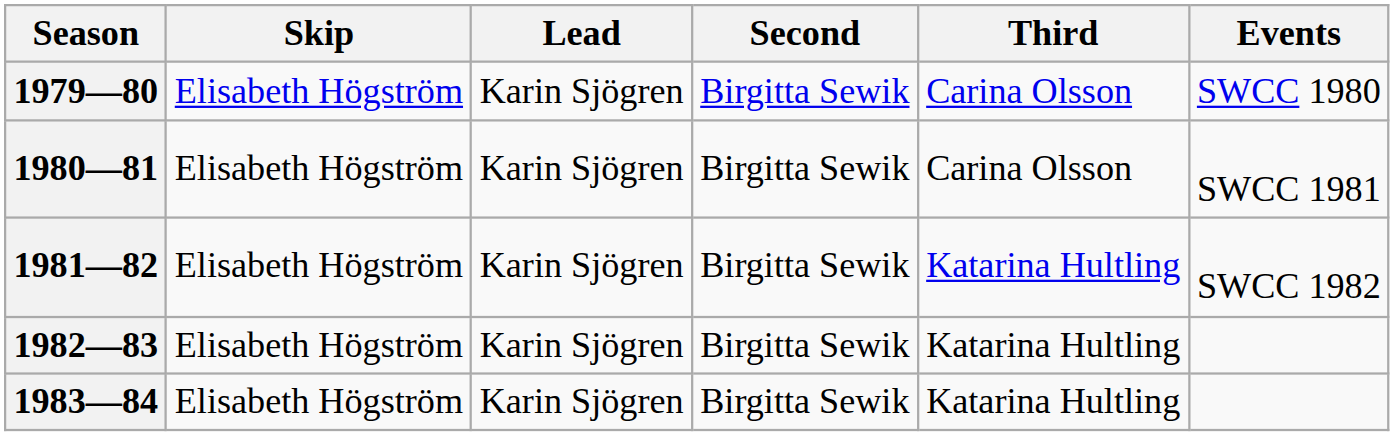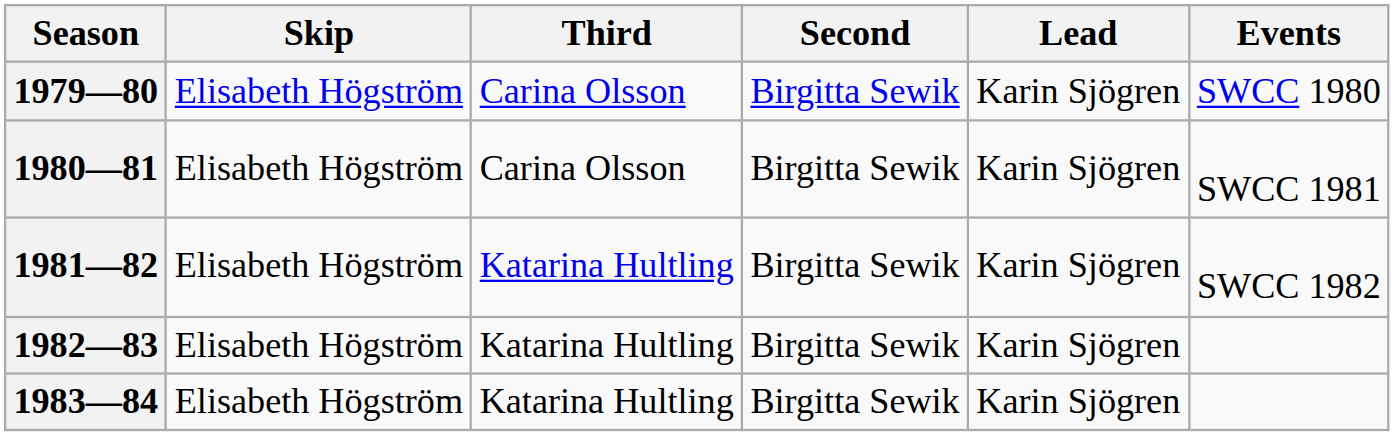columns swapped: Third <-> Lead
